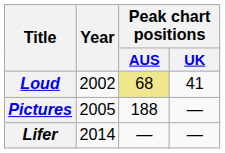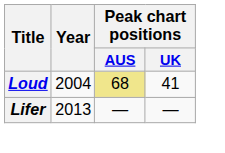Loud | Year: 2002 -> 2004
- row: Pictures | 2005 | 188 | —
Lifer | Year: 2014 -> 2013
